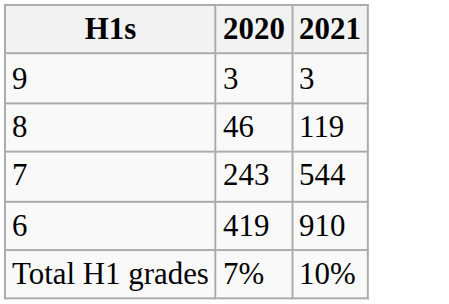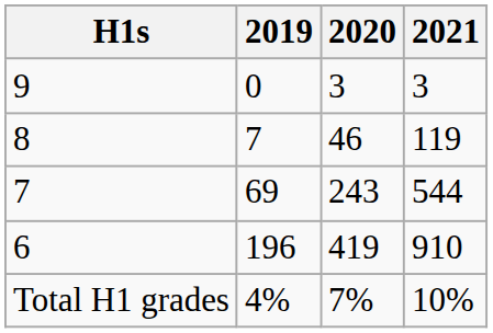+ column: 2019 | 0 | 7 | 69 | 196 | 4%
